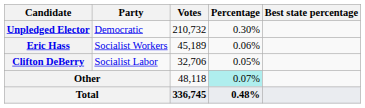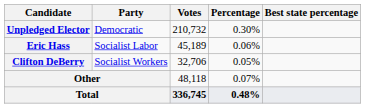Eric Hass | Party: Socialist Workers -> Socialist Labor
Clifton DeBerry | Party: Socialist Labor -> Socialist Workers
Other | Percentage: paleturquoise background -> no background
